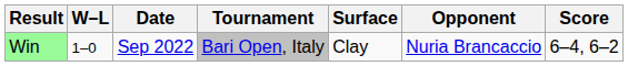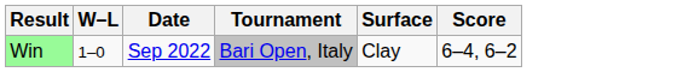- column: Opponent | Nuria Brancaccio
